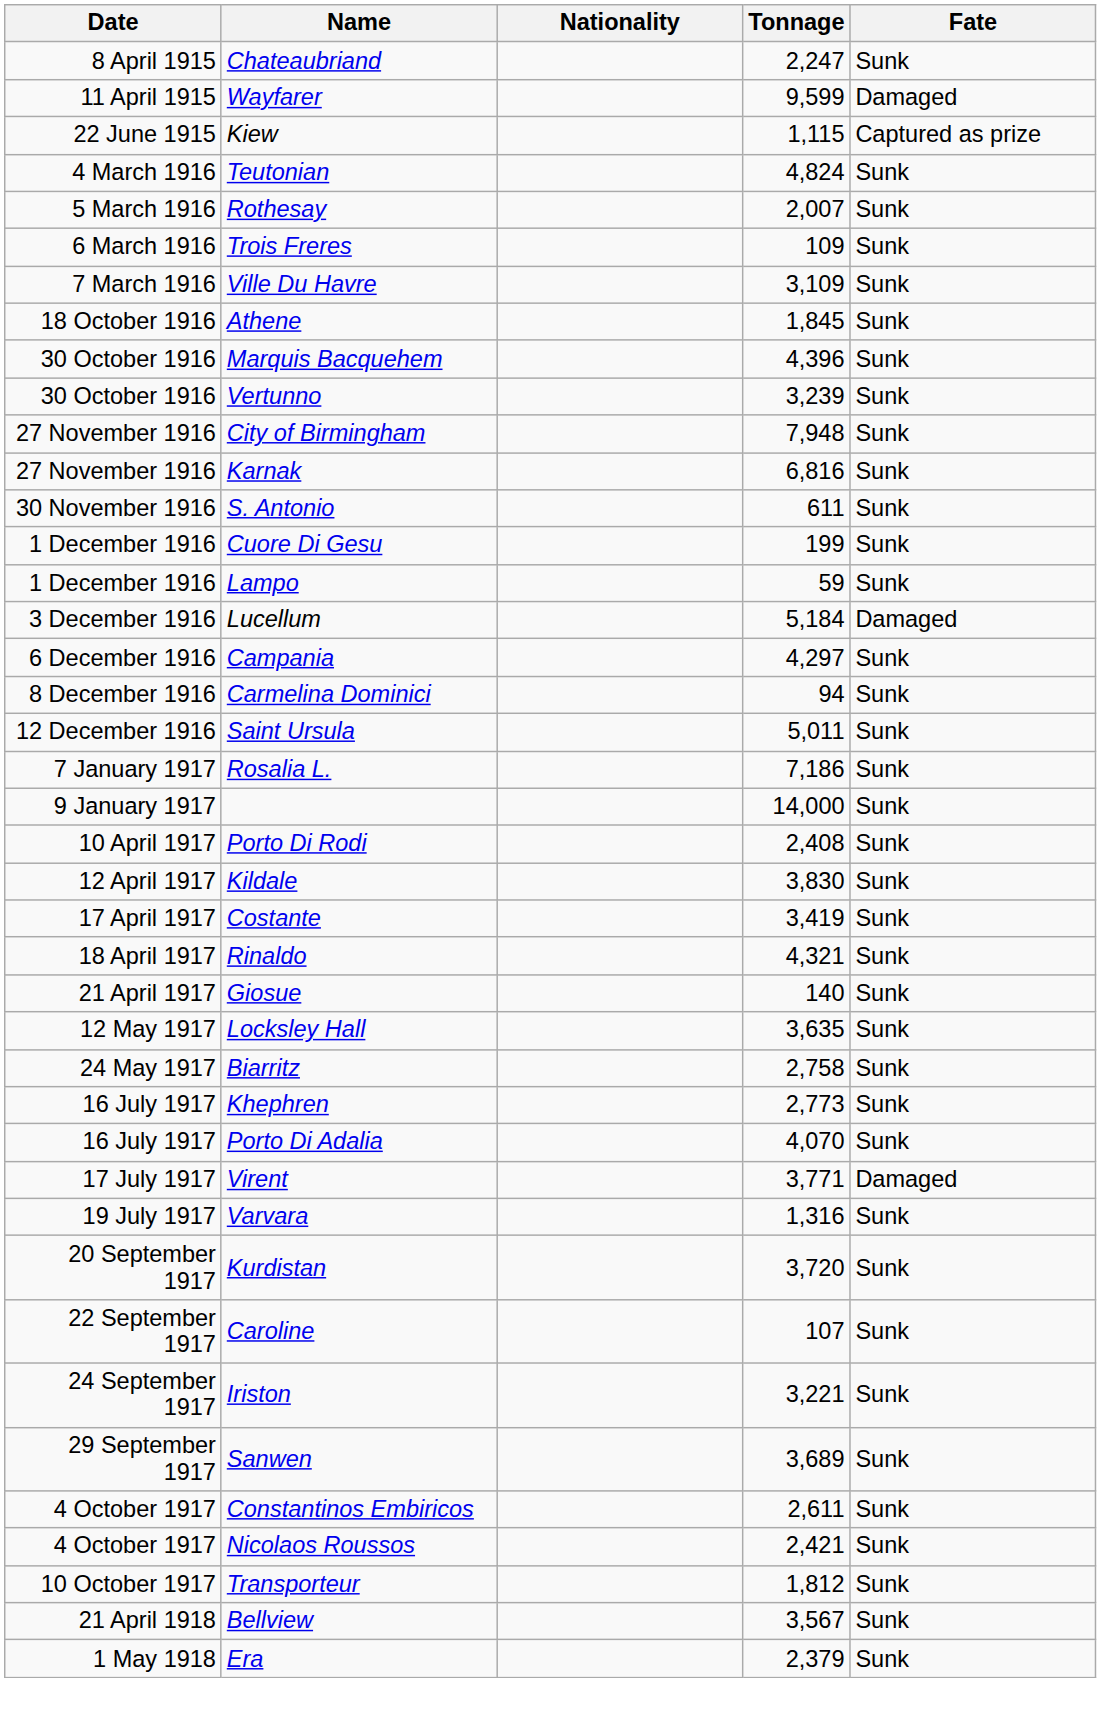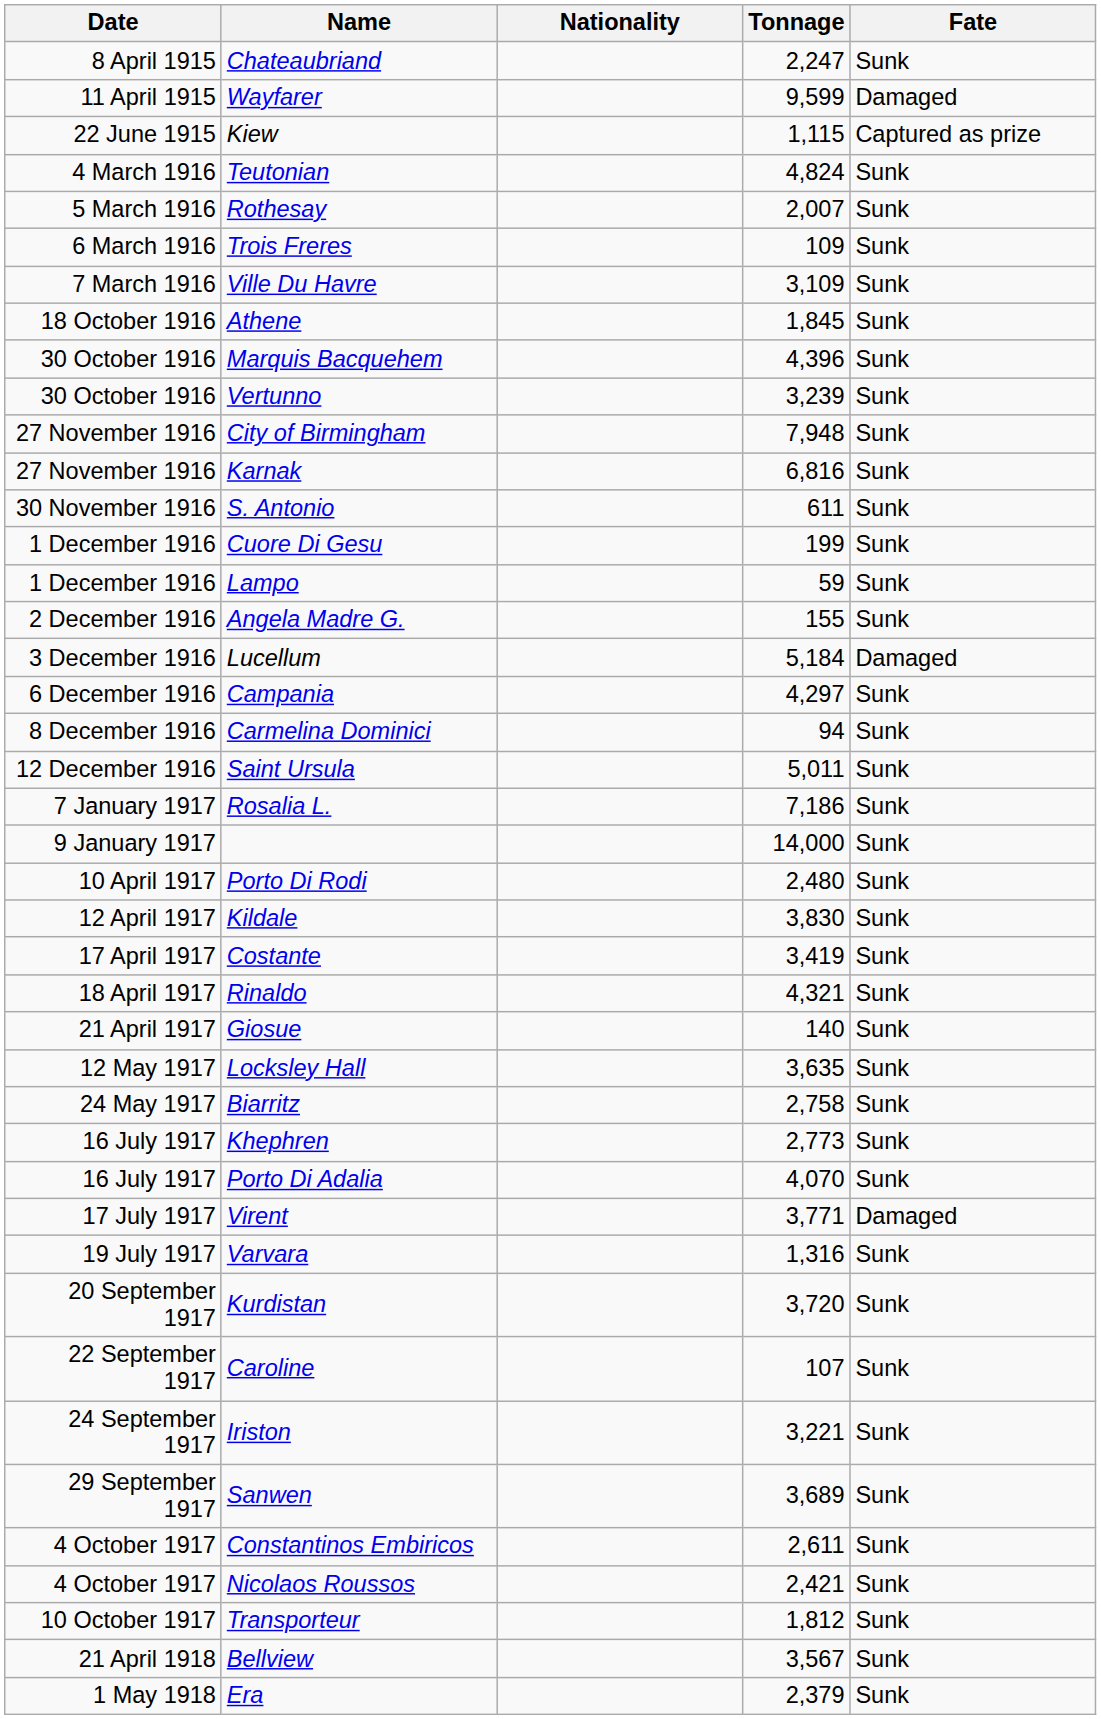+ row: 2 December 1916 | Angela Madre G. | 155 | Sunk
Porto Di Rodi | Tonnage: 2,408 -> 2,480
